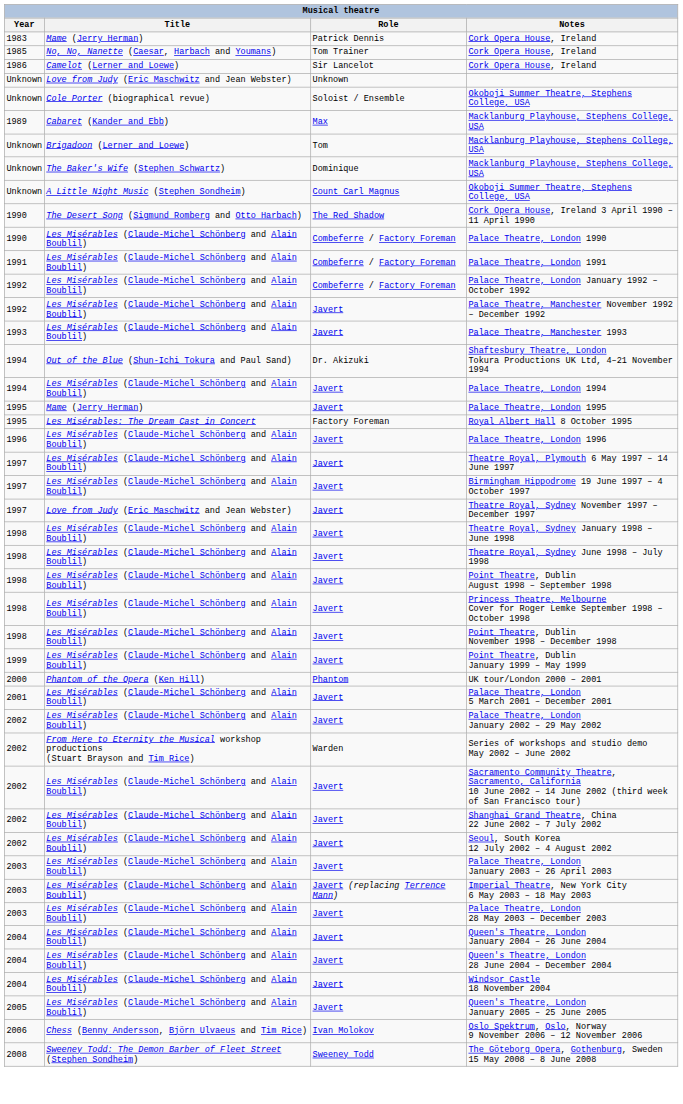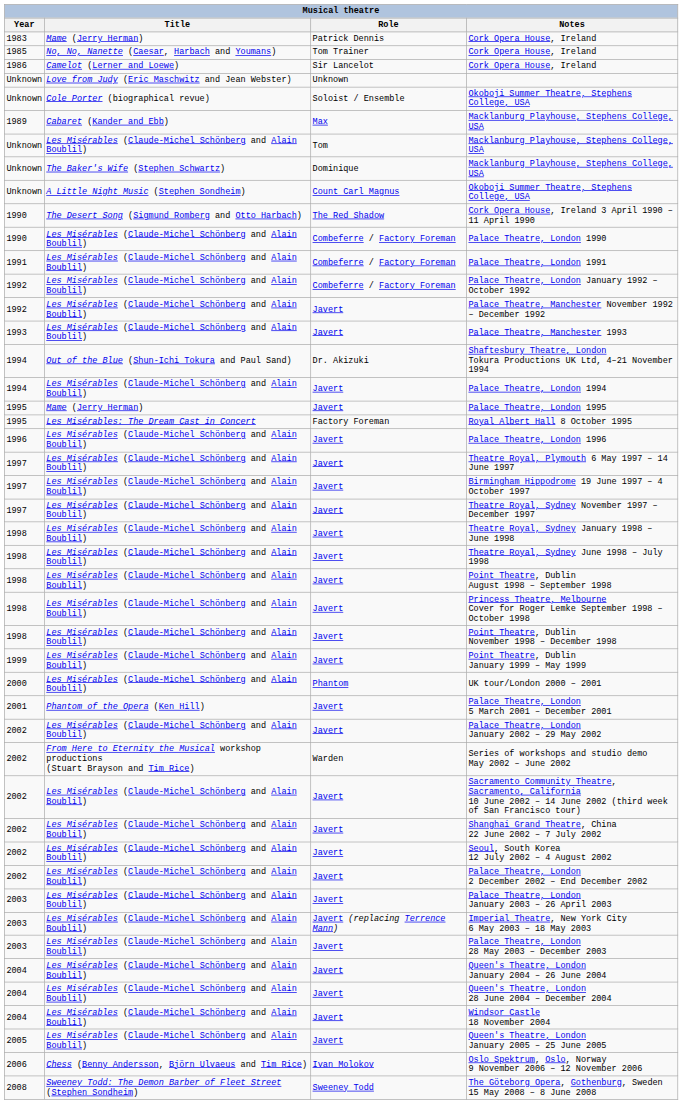Tom / Macklanburg Playhouse, Stephens College, USA | Title: Brigadoon (Lerner and Loewe) -> Les Misérables (Claude-Michel Schönberg and Alain Boublil)
Theatre Royal, Sydney November 1997 – December 1997 | Title: Love from Judy (Eric Maschwitz and Jean Webster) -> Les Misérables (Claude-Michel Schönberg and Alain Boublil)
UK tour/London 2000 – 2001 | Title: Phantom of the Opera (Ken Hill) -> Les Misérables (Claude-Michel Schönberg and Alain Boublil)
Palace Theatre, London 5 March 2001 – December 2001 | Title: Les Misérables (Claude-Michel Schönberg and Alain Boublil) -> Phantom of the Opera (Ken Hill)
+ row: 2002 | Les Misérables (Claude-Michel Schönberg and Alain Boublil) | Javert | Palace Theatre, London 2 December 2002 – End December 2002
